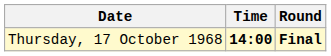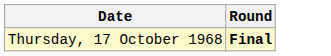- column: Time | 14:00
